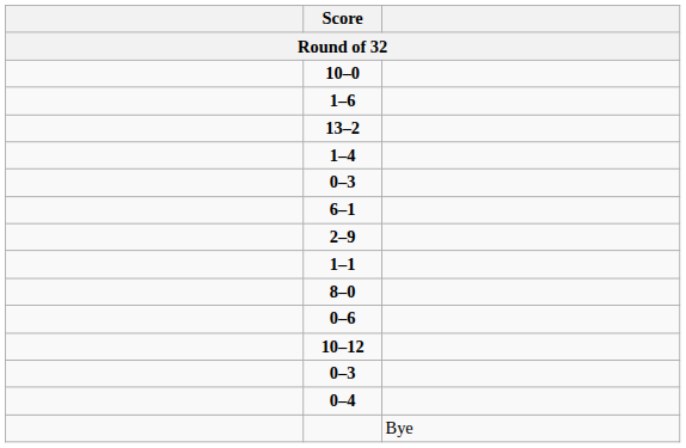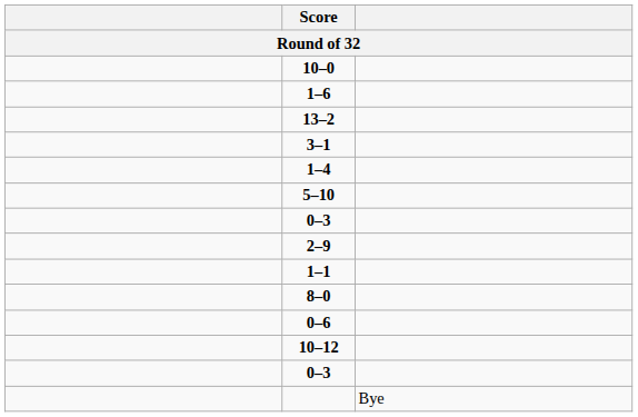+ row: 3–1
+ row: 5–10
- row: 6–1
- row: 0–4
